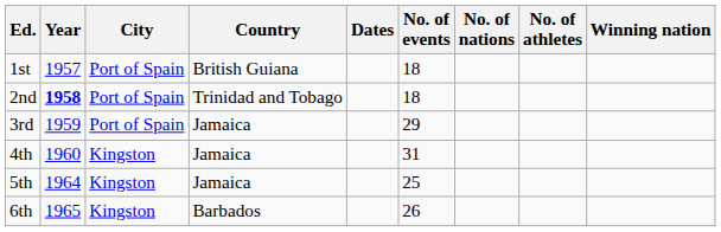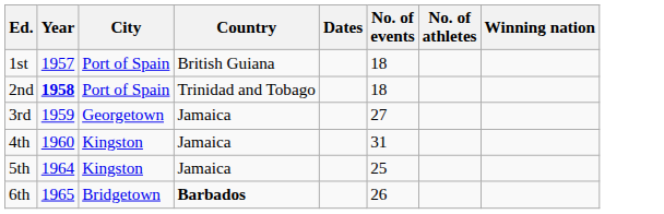- column: No. of nations
3rd | City: Port of Spain -> Georgetown
3rd | No. of events: 29 -> 27
6th | City: Kingston -> Bridgetown
6th | Country: normal -> bold
